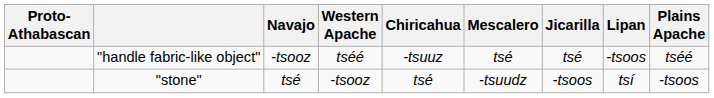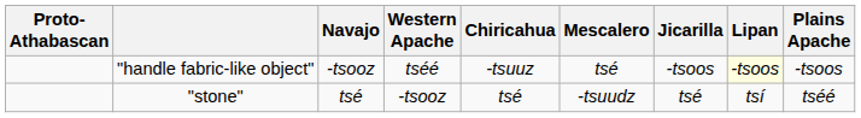"handle fabric-like object" | Jicarilla: tsé -> -tsoos
"handle fabric-like object" | Lipan: no background -> lightyellow background
"handle fabric-like object" | Plains Apache: tséé -> -tsoos
"stone" | Jicarilla: -tsoos -> tsé
"stone" | Plains Apache: -tsoos -> tséé
